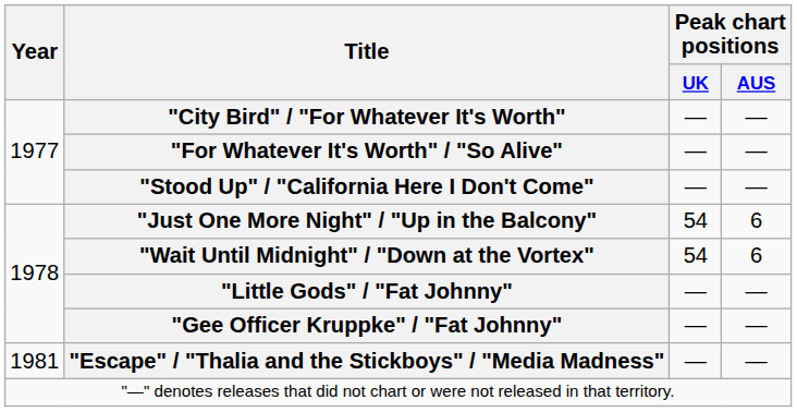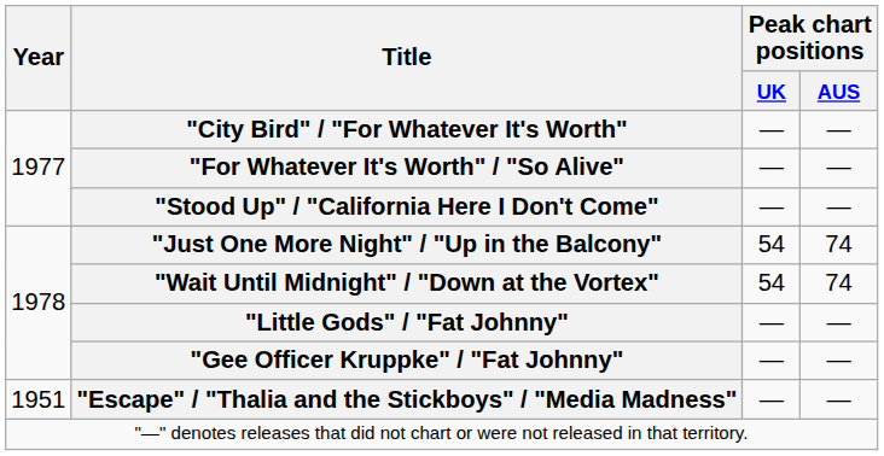"Just One More Night" / "Up in the Balcony" | Peak chart positions / AUS: 6 -> 74
"Wait Until Midnight" / "Down at the Vortex" | Peak chart positions / AUS: 6 -> 74
"Escape" / "Thalia and the Stickboys" / "Media Madness" | Year: 1981 -> 1951
